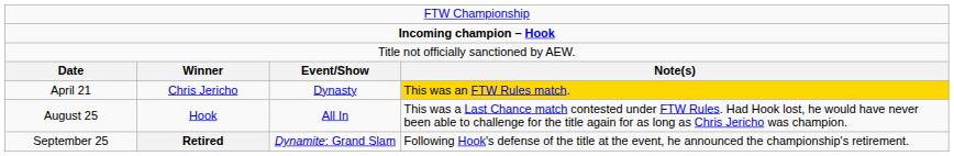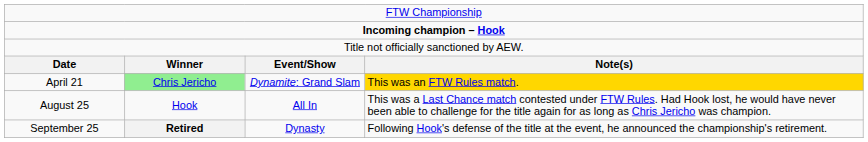April 21 | column 2: no background -> lightgreen background
April 21 | column 3: Dynasty -> Dynamite: Grand Slam
September 25 | column 3: Dynamite: Grand Slam -> Dynasty
